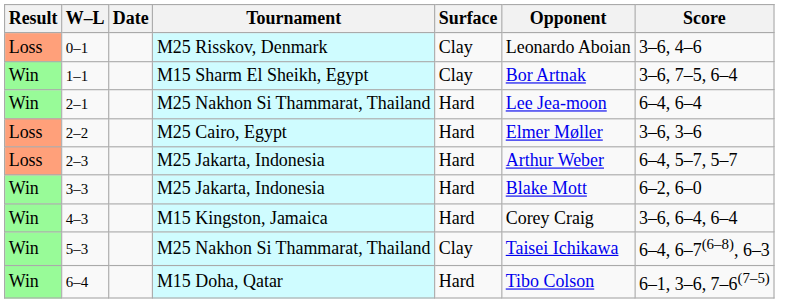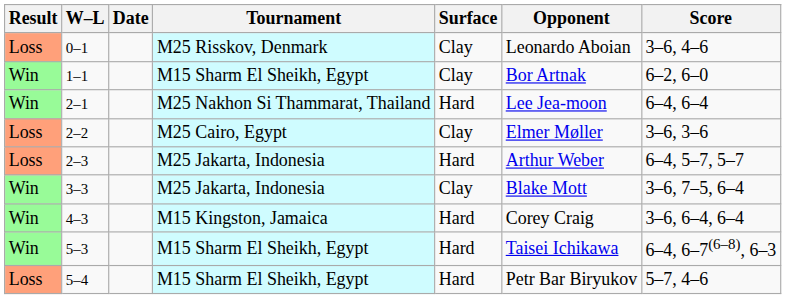1–1 | Score: 3–6, 7–5, 6–4 -> 6–2, 6–0
2–2 | Surface: Hard -> Clay
3–3 | Surface: Hard -> Clay
3–3 | Score: 6–2, 6–0 -> 3–6, 7–5, 6–4
5–3 | Tournament: M25 Nakhon Si Thammarat, Thailand -> M15 Sharm El Sheikh, Egypt
5–3 | Surface: Clay -> Hard
+ row: Loss | 5–4 | M15 Sharm El Sheikh, Egypt | Hard | Petr Bar Biryukov | 5–7, 4–6
- row: Win | 6–4 | M15 Doha, Qatar | Hard | Tibo Colson | 6–1, 3–6, 7–6(7–5)
